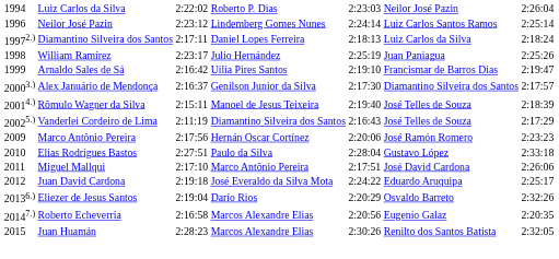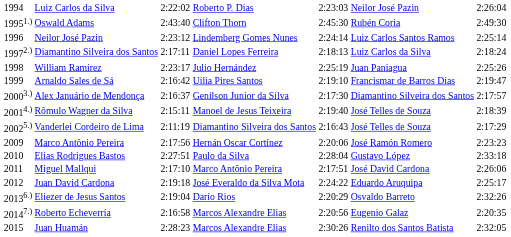+ row: 19951.) | Oswald Adams | 2:43:40 | Clifton Thorn | 2:45:30 | Rubén Coria | 2:49:30
